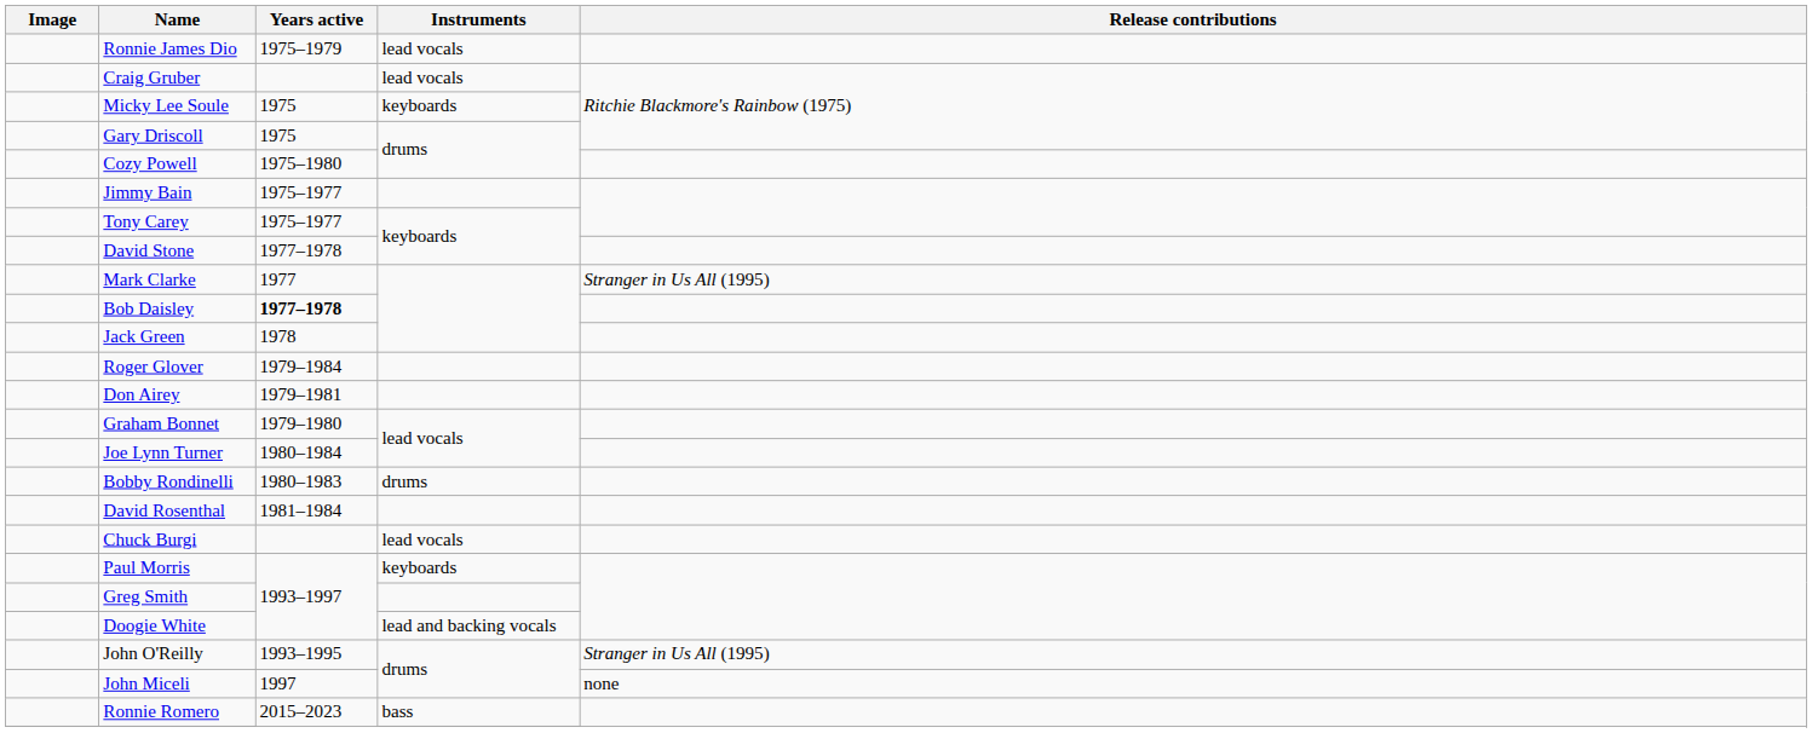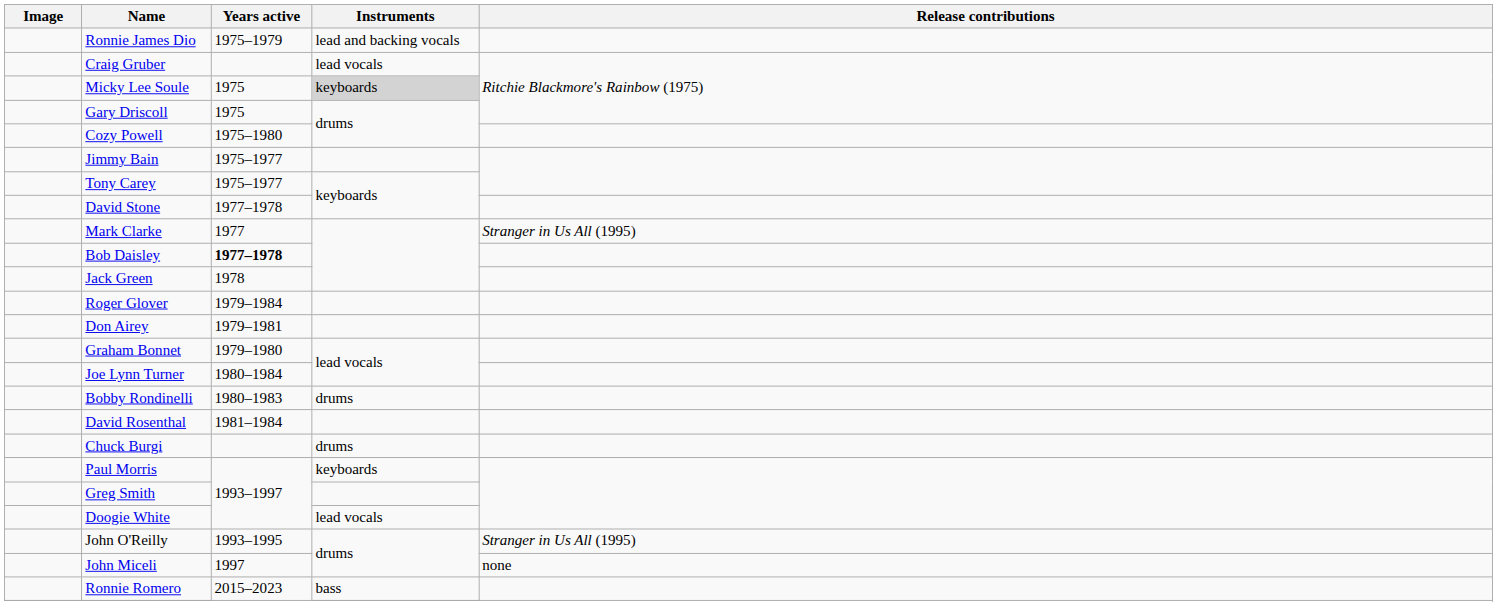Ronnie James Dio | Instruments: lead vocals -> lead and backing vocals
Micky Lee Soule | Instruments: no background -> lightgrey background
Chuck Burgi | Instruments: lead vocals -> drums
Doogie White | Instruments: lead and backing vocals -> lead vocals
